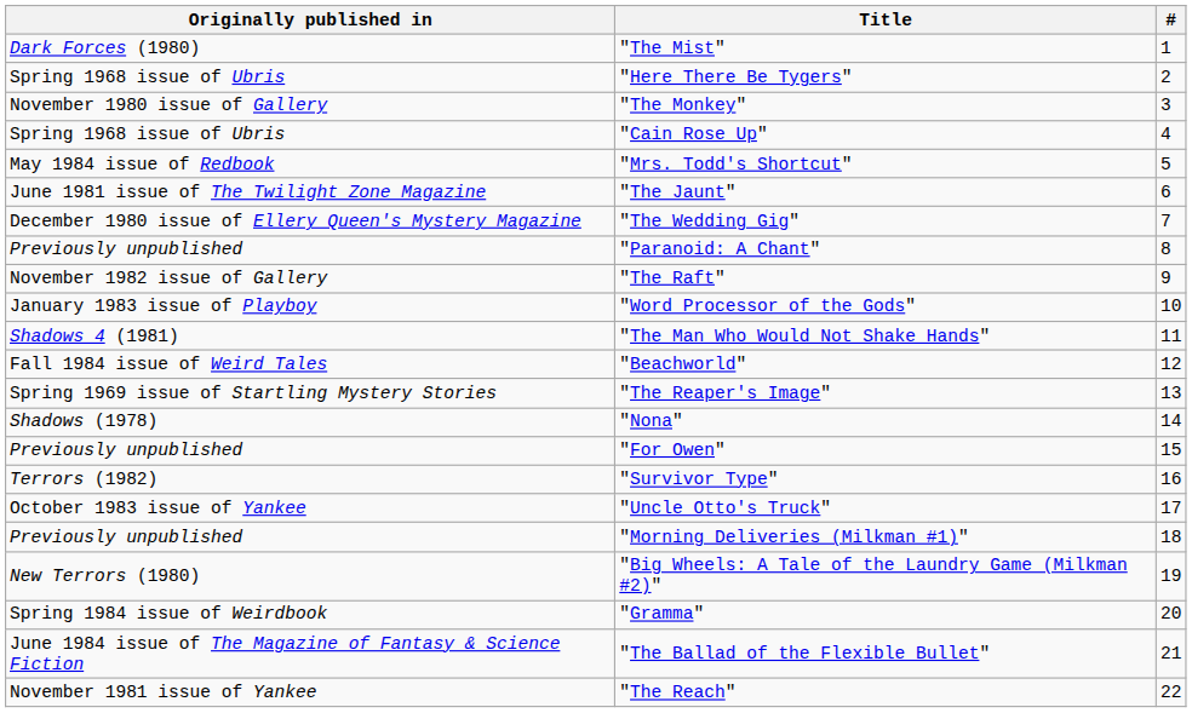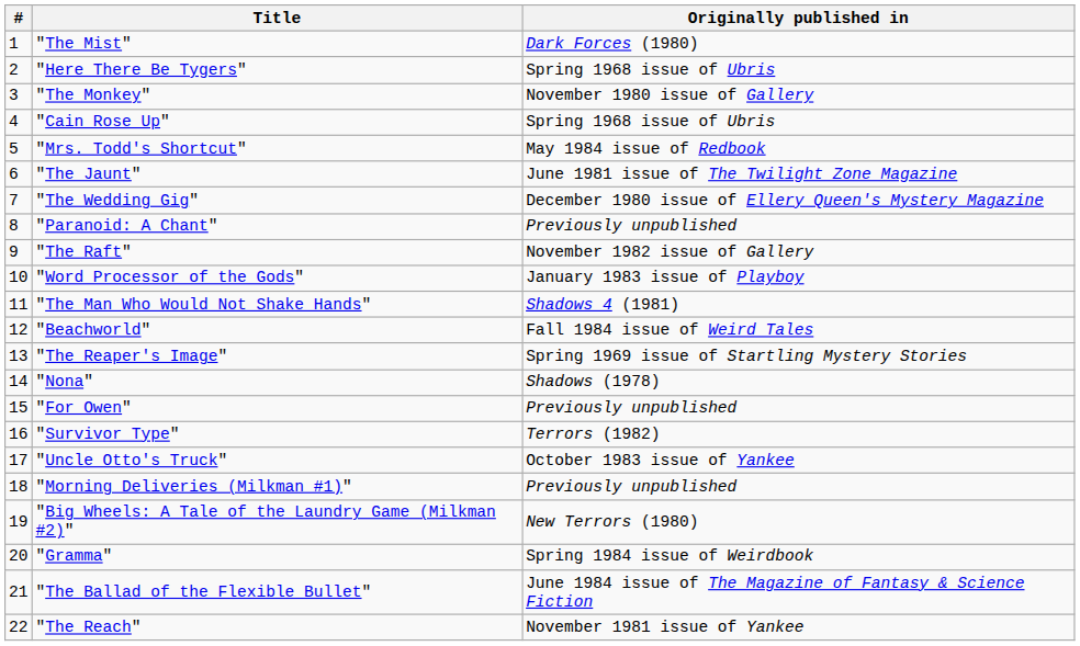columns swapped: # <-> Originally published in
